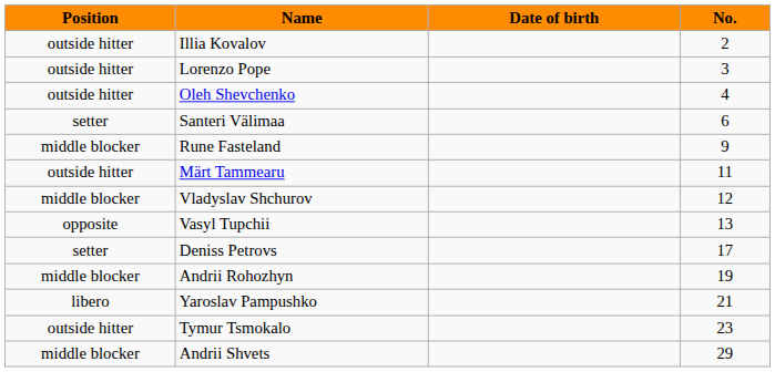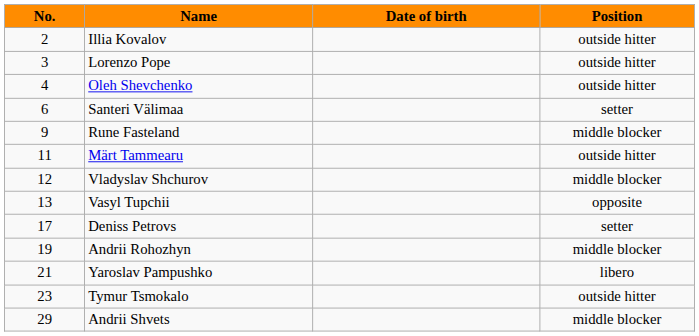columns swapped: No. <-> Position
